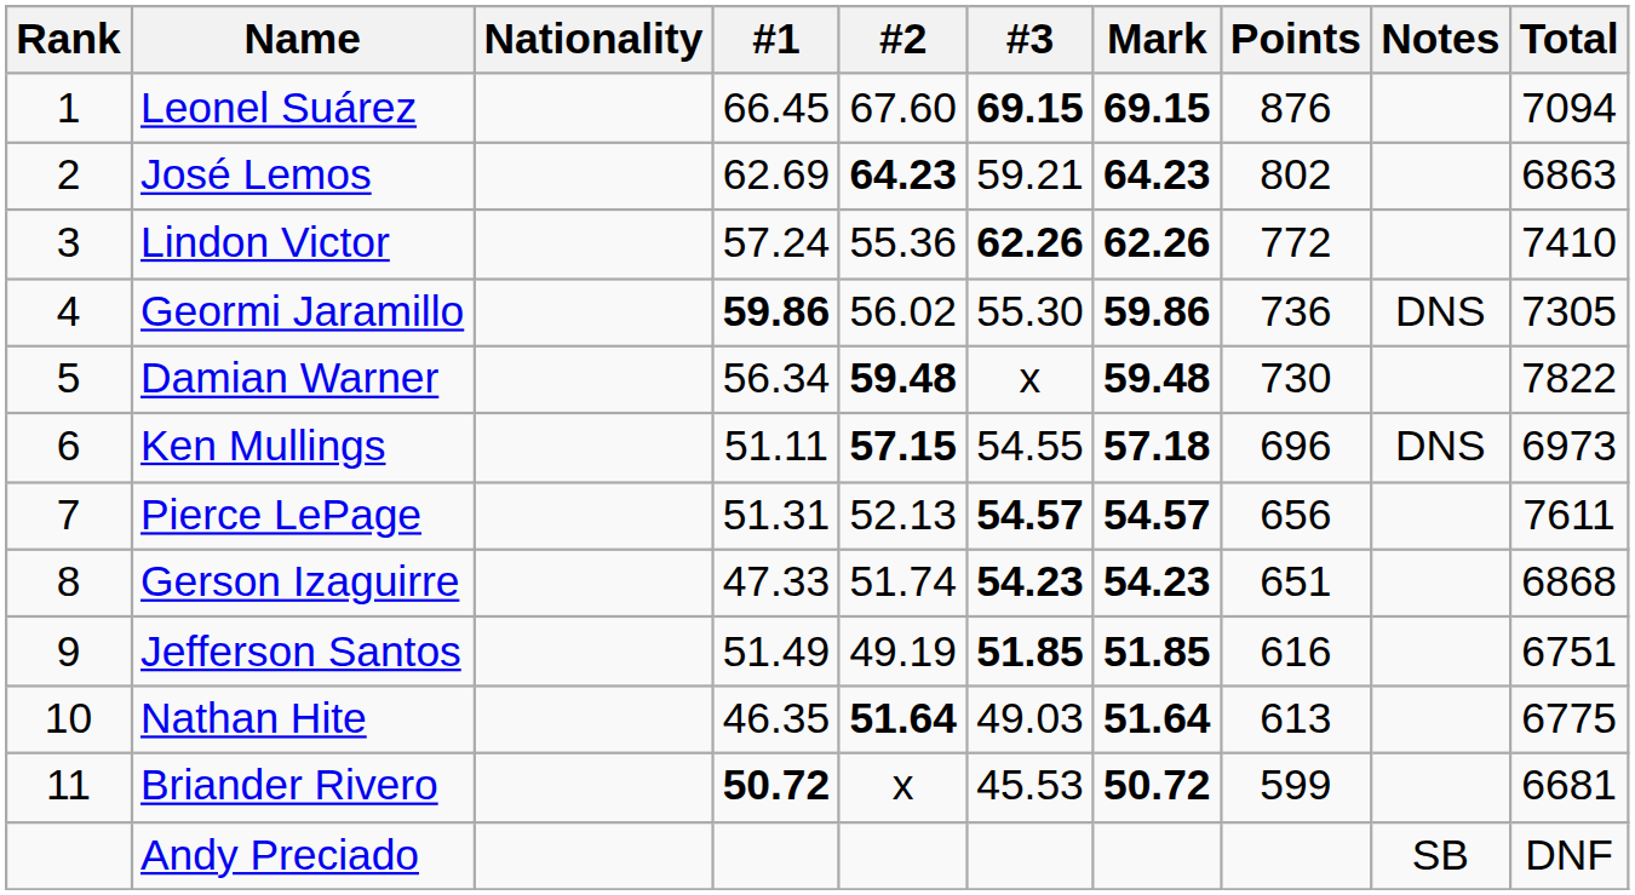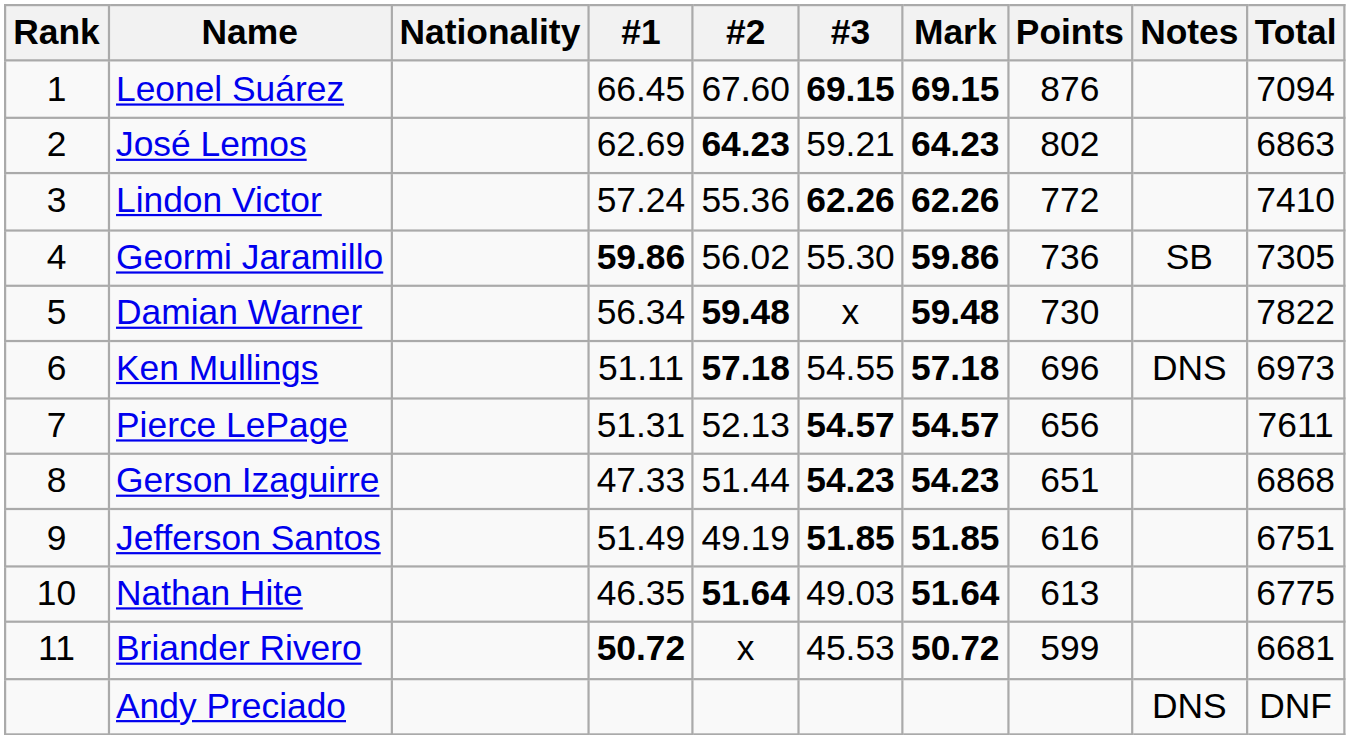Geormi Jaramillo | Notes: DNS -> SB
Ken Mullings | #2: 57.15 -> 57.18
Gerson Izaguirre | #2: 51.74 -> 51.44
Andy Preciado | Notes: SB -> DNS
